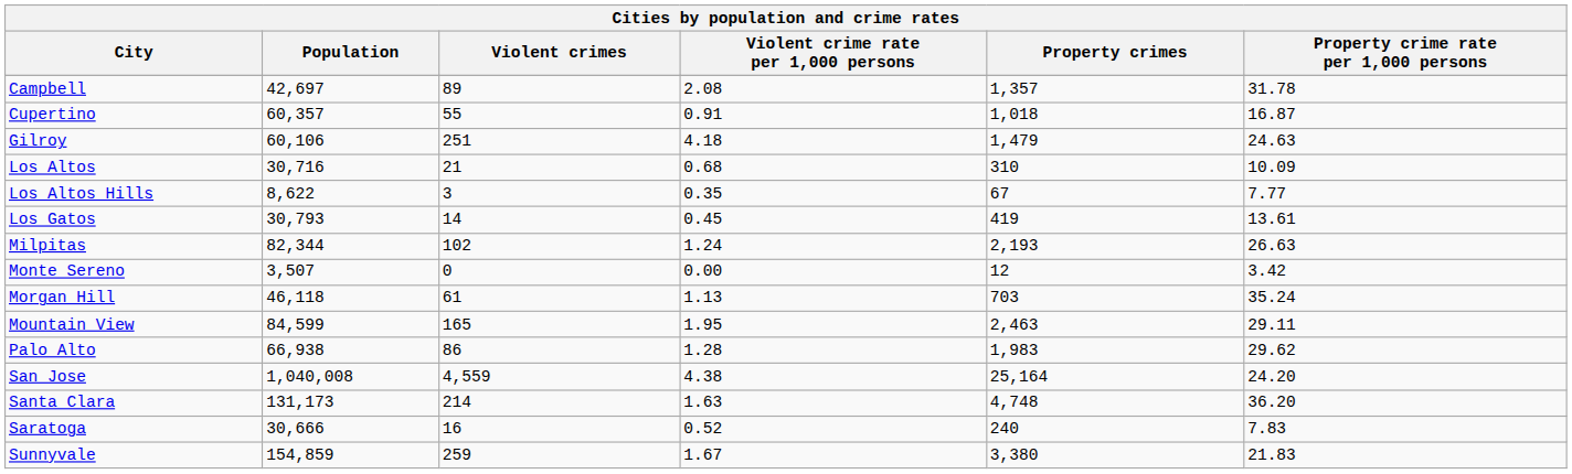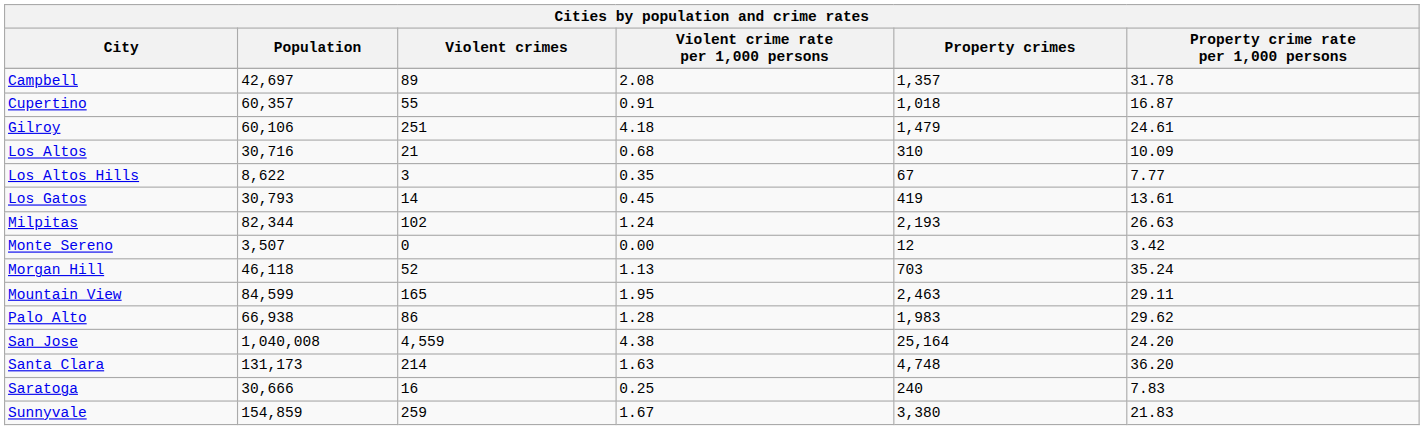Gilroy | Property crime rate per 1,000 persons: 24.63 -> 24.61
Morgan Hill | Violent crimes: 61 -> 52
Saratoga | Violent crime rate per 1,000 persons: 0.52 -> 0.25
